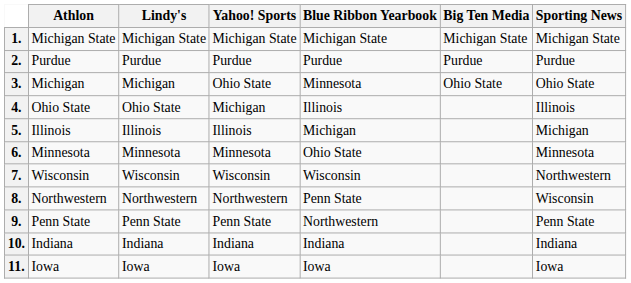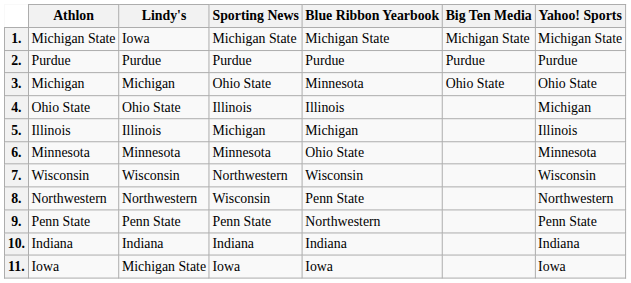columns swapped: Sporting News <-> Yahoo! Sports
1. | Lindy's: Michigan State -> Iowa
11. | Lindy's: Iowa -> Michigan State
